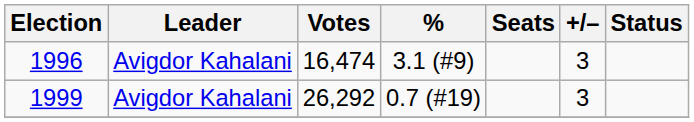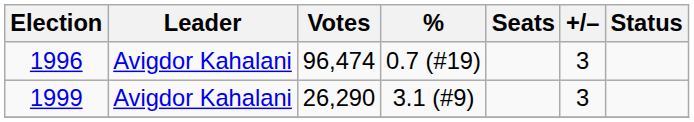1996 | Votes: 16,474 -> 96,474
1996 | %: 3.1 (#9) -> 0.7 (#19)
1999 | Votes: 26,292 -> 26,290
1999 | %: 0.7 (#19) -> 3.1 (#9)
